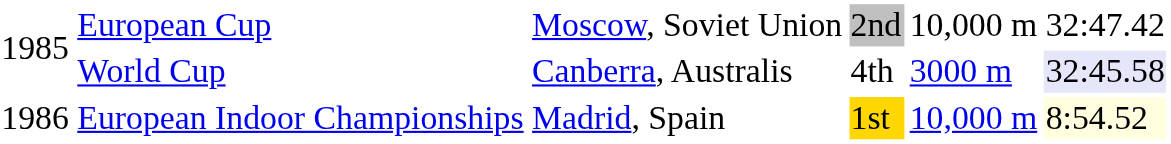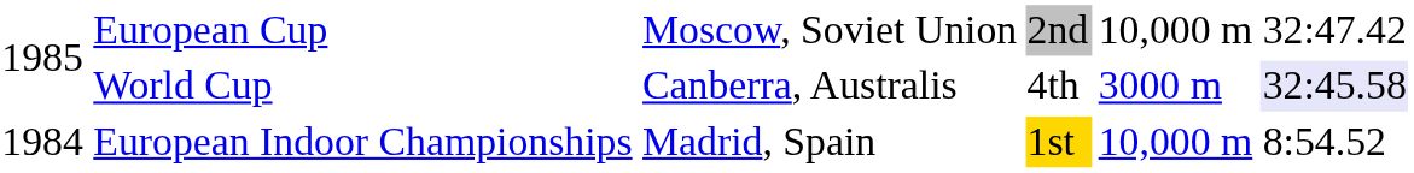European Indoor Championships | column 1: 1986 -> 1984
European Indoor Championships | column 6: lightyellow background -> no background
